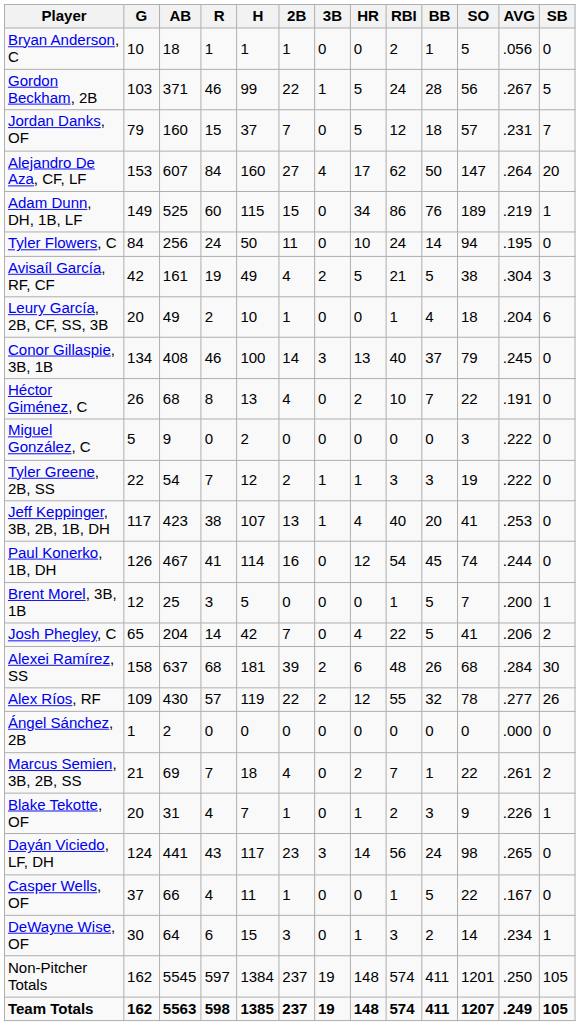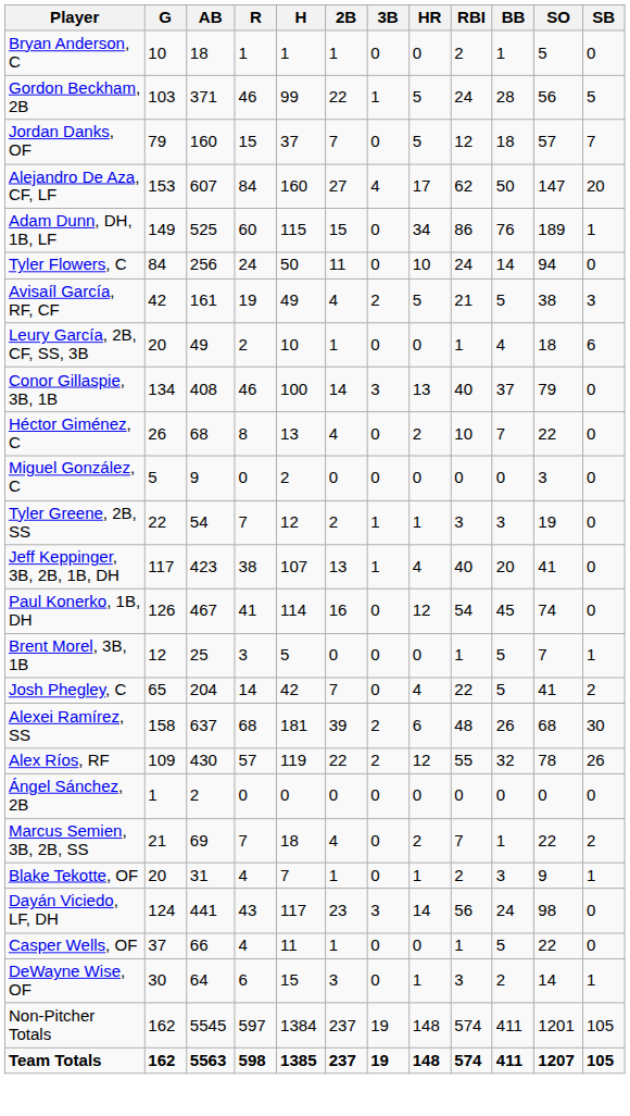- column: AVG | .056 | .267 | .231 | .264 | .219 | .195 | .304 | .204 | .245 | .191 | .222 | .222 | .253 | .244 | .200 | .206 | .284 | .277 | .000 | .261 | .226 | .265 | .167 | .234 | .250 | .249
